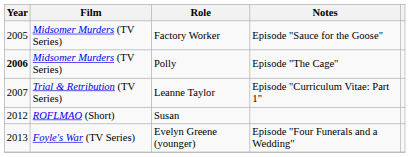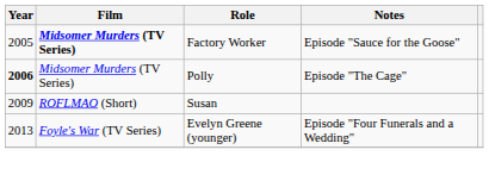Factory Worker | Film: normal -> bold
- row: 2007 | Trial & Retribution (TV Series) | Leanne Taylor | Episode "Curriculum Vitae: Part 1"
Susan | Year: 2012 -> 2009
